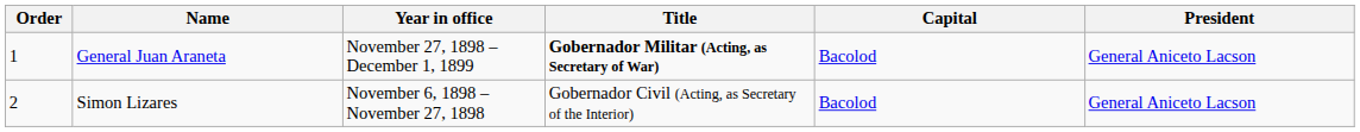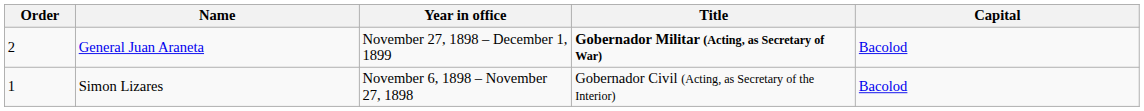- column: President | General Aniceto Lacson | General Aniceto Lacson
General Juan Araneta | Order: 1 -> 2
Simon Lizares | Order: 2 -> 1
